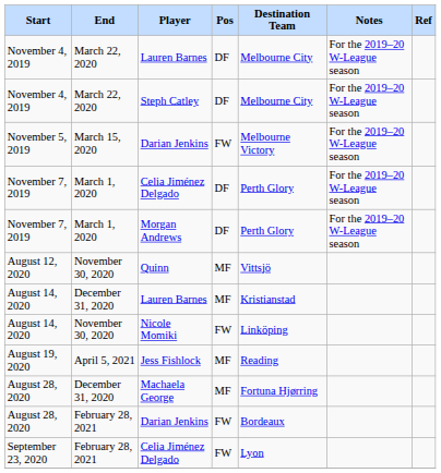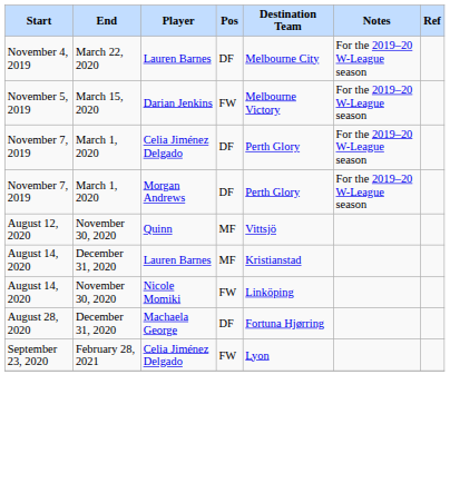- row: November 4, 2019 | March 22, 2020 | Steph Catley | DF | Melbourne City | For the 2019–20 W-League season
- row: August 19, 2020 | April 5, 2021 | Jess Fishlock | MF | Reading
Machaela George | Pos: MF -> DF
- row: August 28, 2020 | February 28, 2021 | Darian Jenkins | FW | Bordeaux
